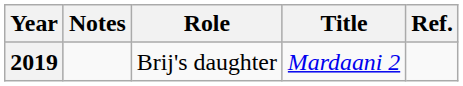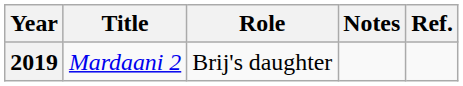columns swapped: Title <-> Notes
